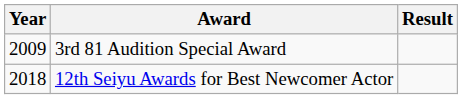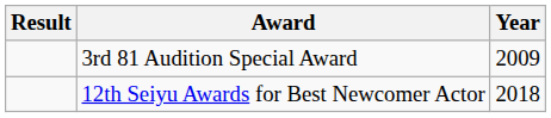columns swapped: Year <-> Result
